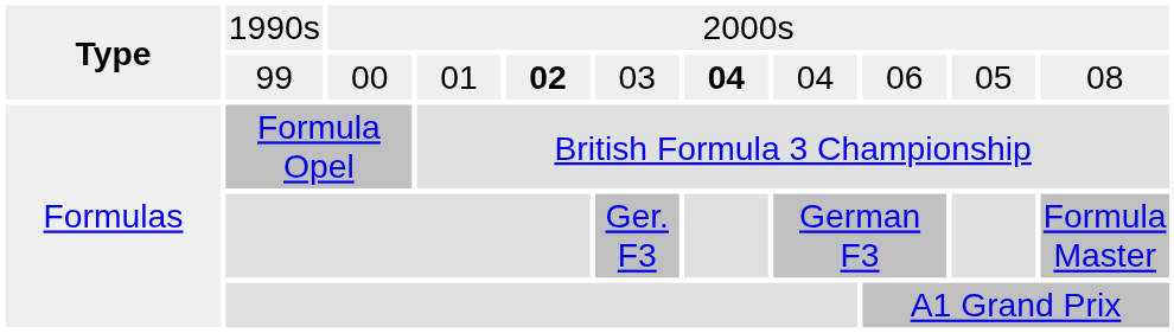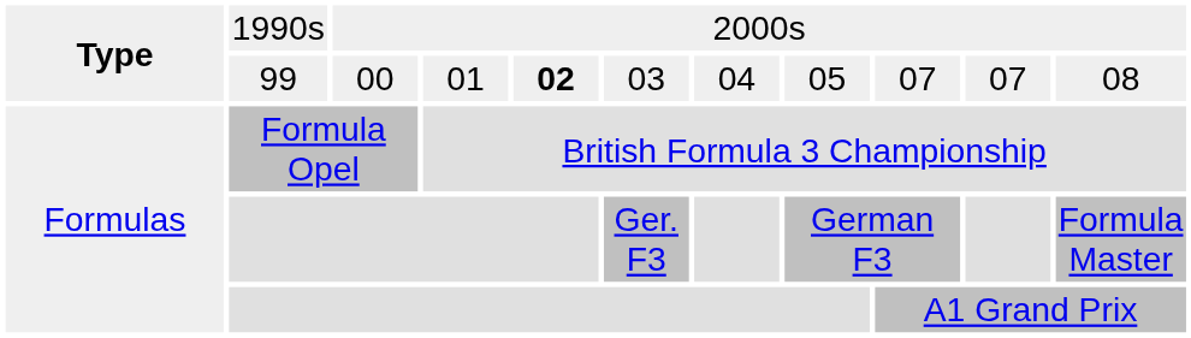99 | column 7: bold -> normal
99 | column 8: 04 -> 05
99 | column 9: 06 -> 07
99 | column 10: 05 -> 07
